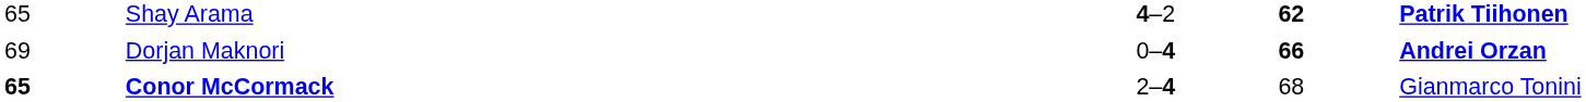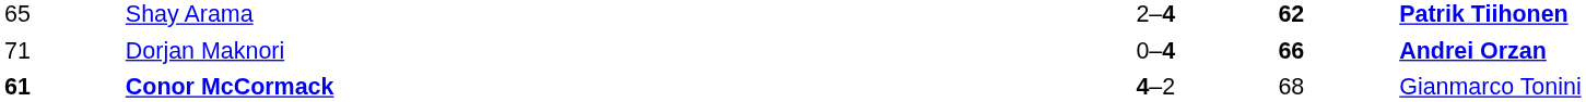Shay Arama | column 3: 4–2 -> 2–4
Dorjan Maknori | column 1: 69 -> 71
Conor McCormack | column 1: 65 -> 61
Conor McCormack | column 3: 2–4 -> 4–2
